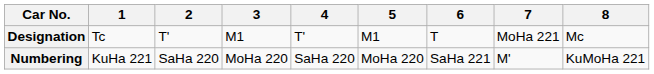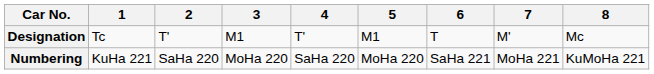Designation | 7: MoHa 221 -> M'
Numbering | 7: M' -> MoHa 221
